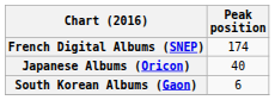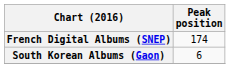- row: Japanese Albums (Oricon) | 40
